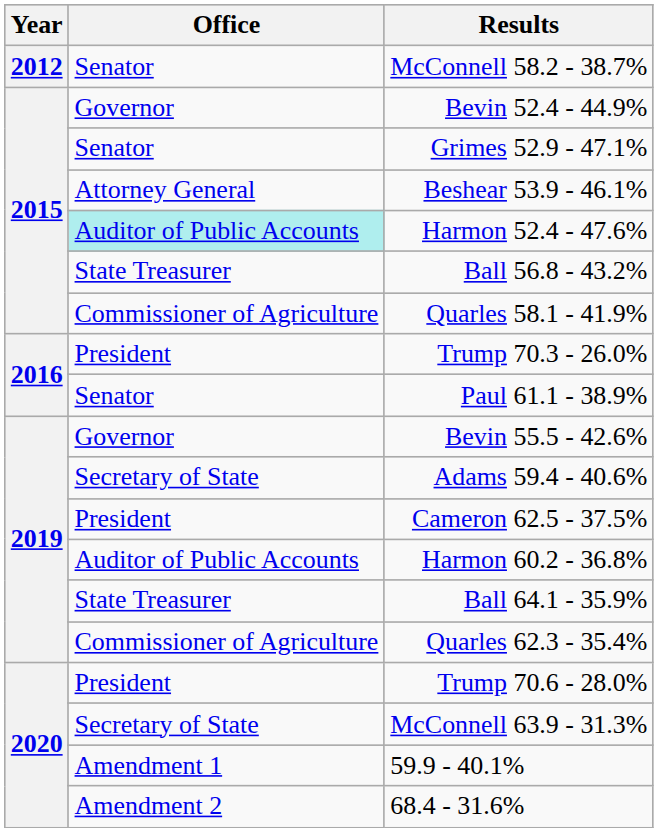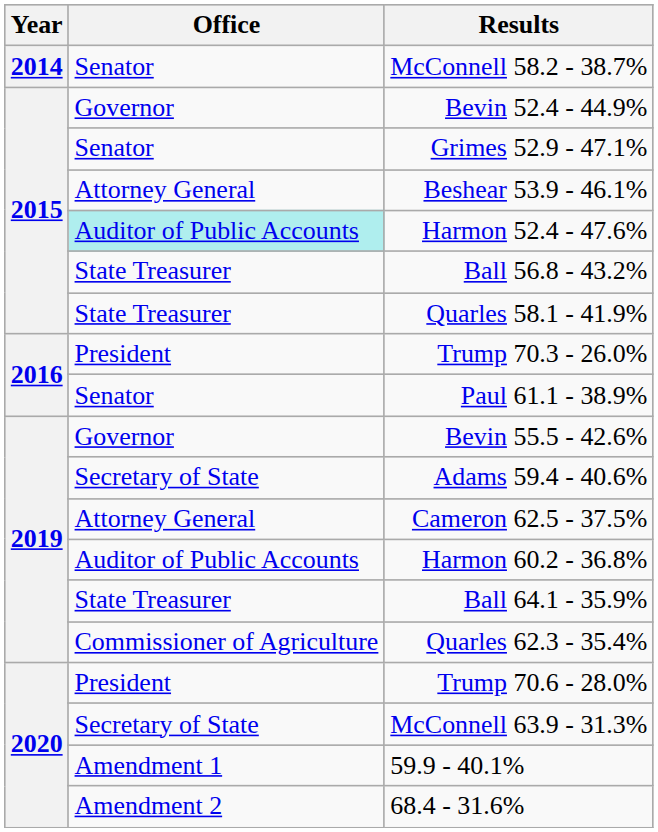McConnell 58.2 - 38.7% | Year: 2012 -> 2014
Quarles 58.1 - 41.9% | Office: Commissioner of Agriculture -> State Treasurer
Cameron 62.5 - 37.5% | Office: President -> Attorney General
